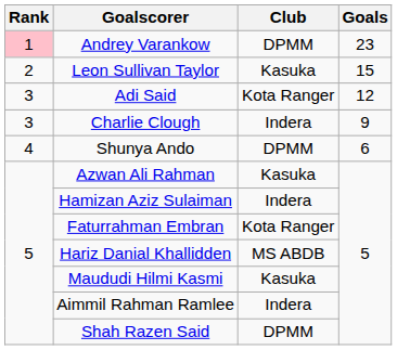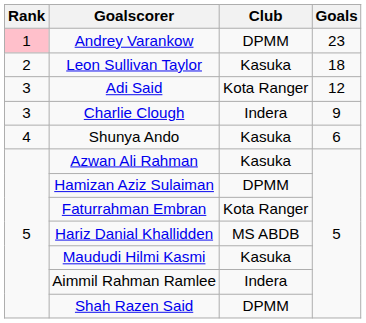Leon Sullivan Taylor | Goals: 15 -> 18
Shunya Ando | Club: DPMM -> Kasuka
Hamizan Aziz Sulaiman | Club: Indera -> DPMM
